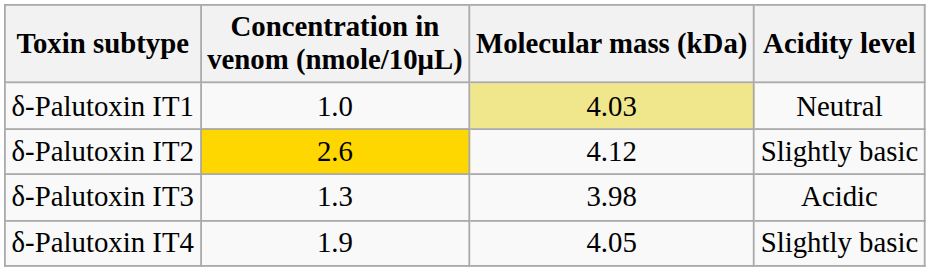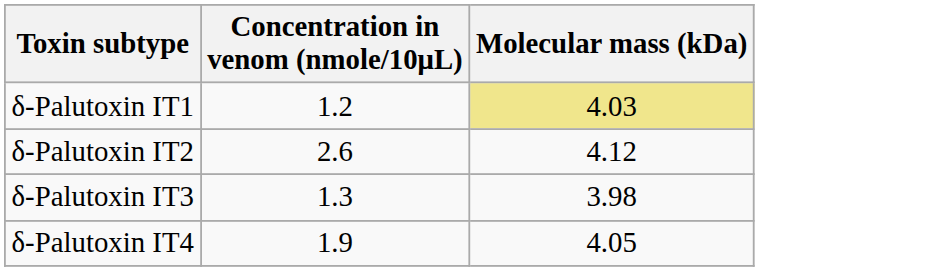- column: Acidity level | Neutral | Slightly basic | Acidic | Slightly basic
δ-Palutoxin IT1 | Concentration in venom (nmole/10μL): 1.0 -> 1.2
δ-Palutoxin IT2 | Concentration in venom (nmole/10μL): gold background -> no background
